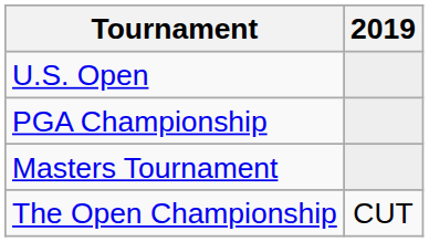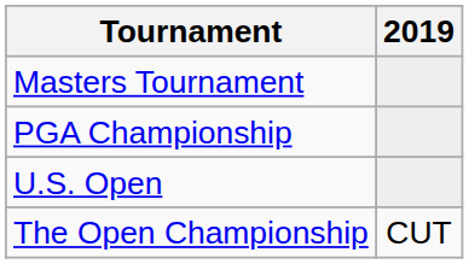rows swapped: Masters Tournament <-> U.S. Open
